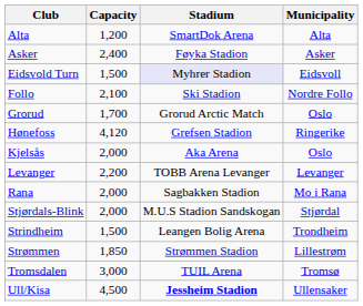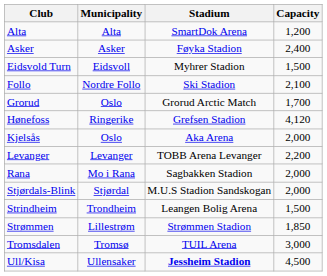columns swapped: Municipality <-> Capacity
Eidsvold Turn | Stadium: lavender background -> no background
